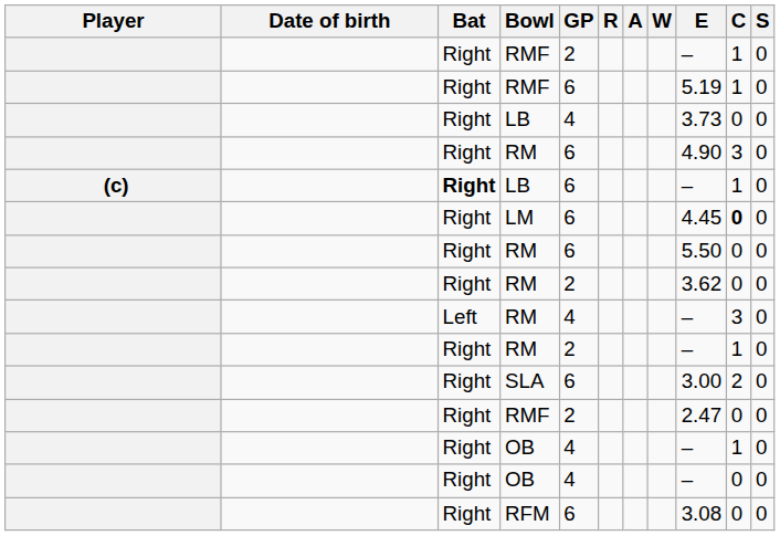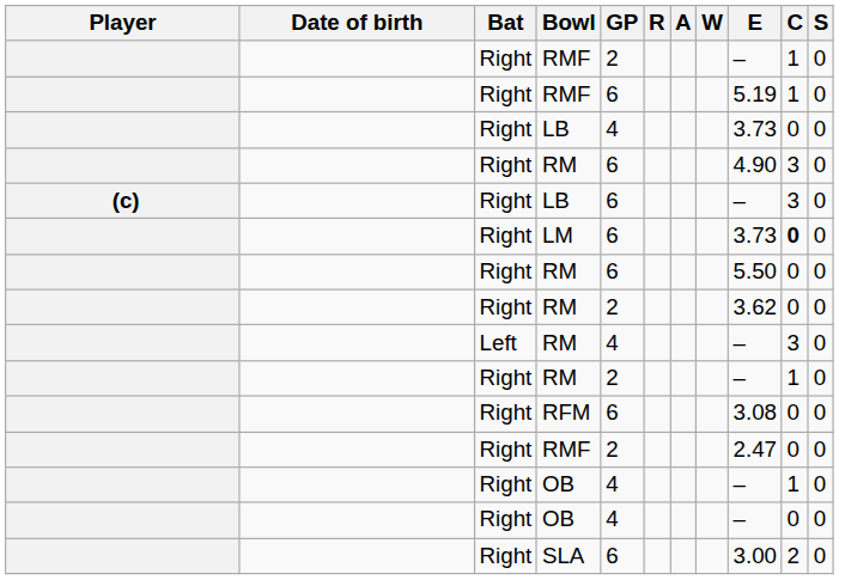(c) / LB | Bat: bold -> normal
(c) / LB | C: 1 -> 3
LM | E: 4.45 -> 3.73
rows swapped: RFM <-> SLA
